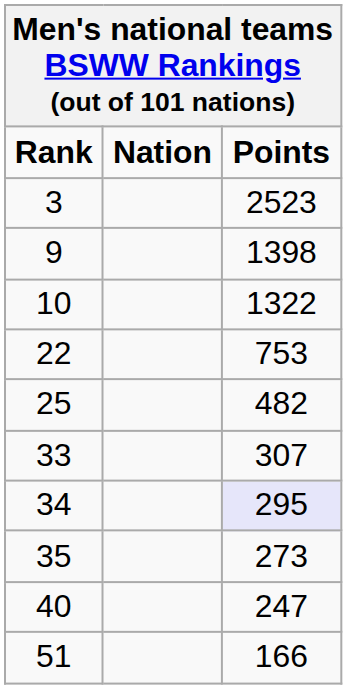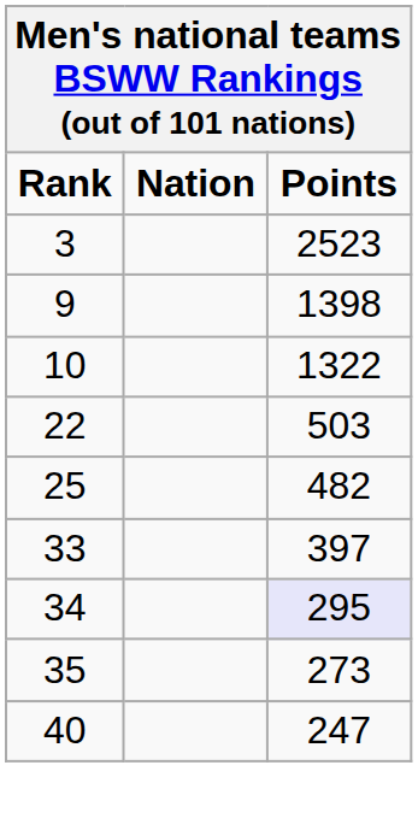22 | Points: 753 -> 503
33 | Points: 307 -> 397
- row: 51 | 166
